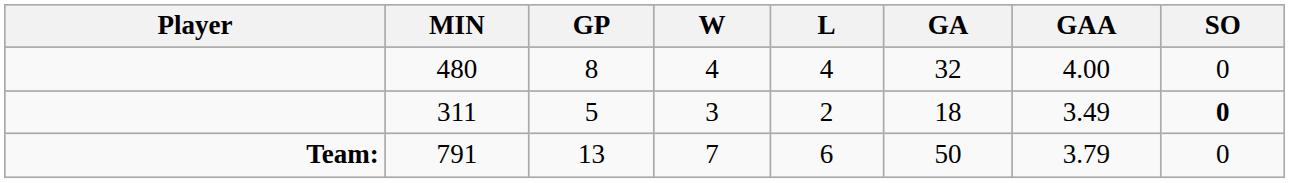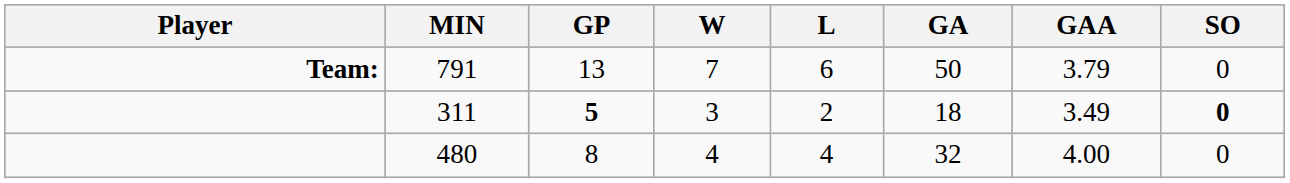rows swapped: 480 <-> 791
311 | GP: normal -> bold
